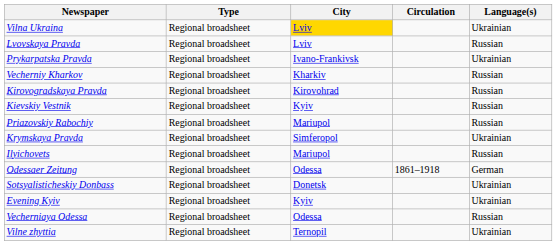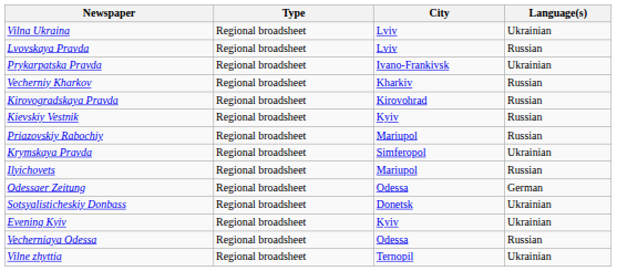- column: Circulation | 1861–1918
Vilna Ukraina | City: gold background -> no background
